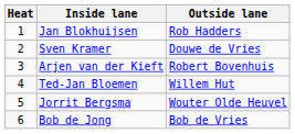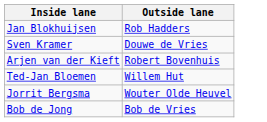- column: Heat | 1 | 2 | 3 | 4 | 5 | 6
